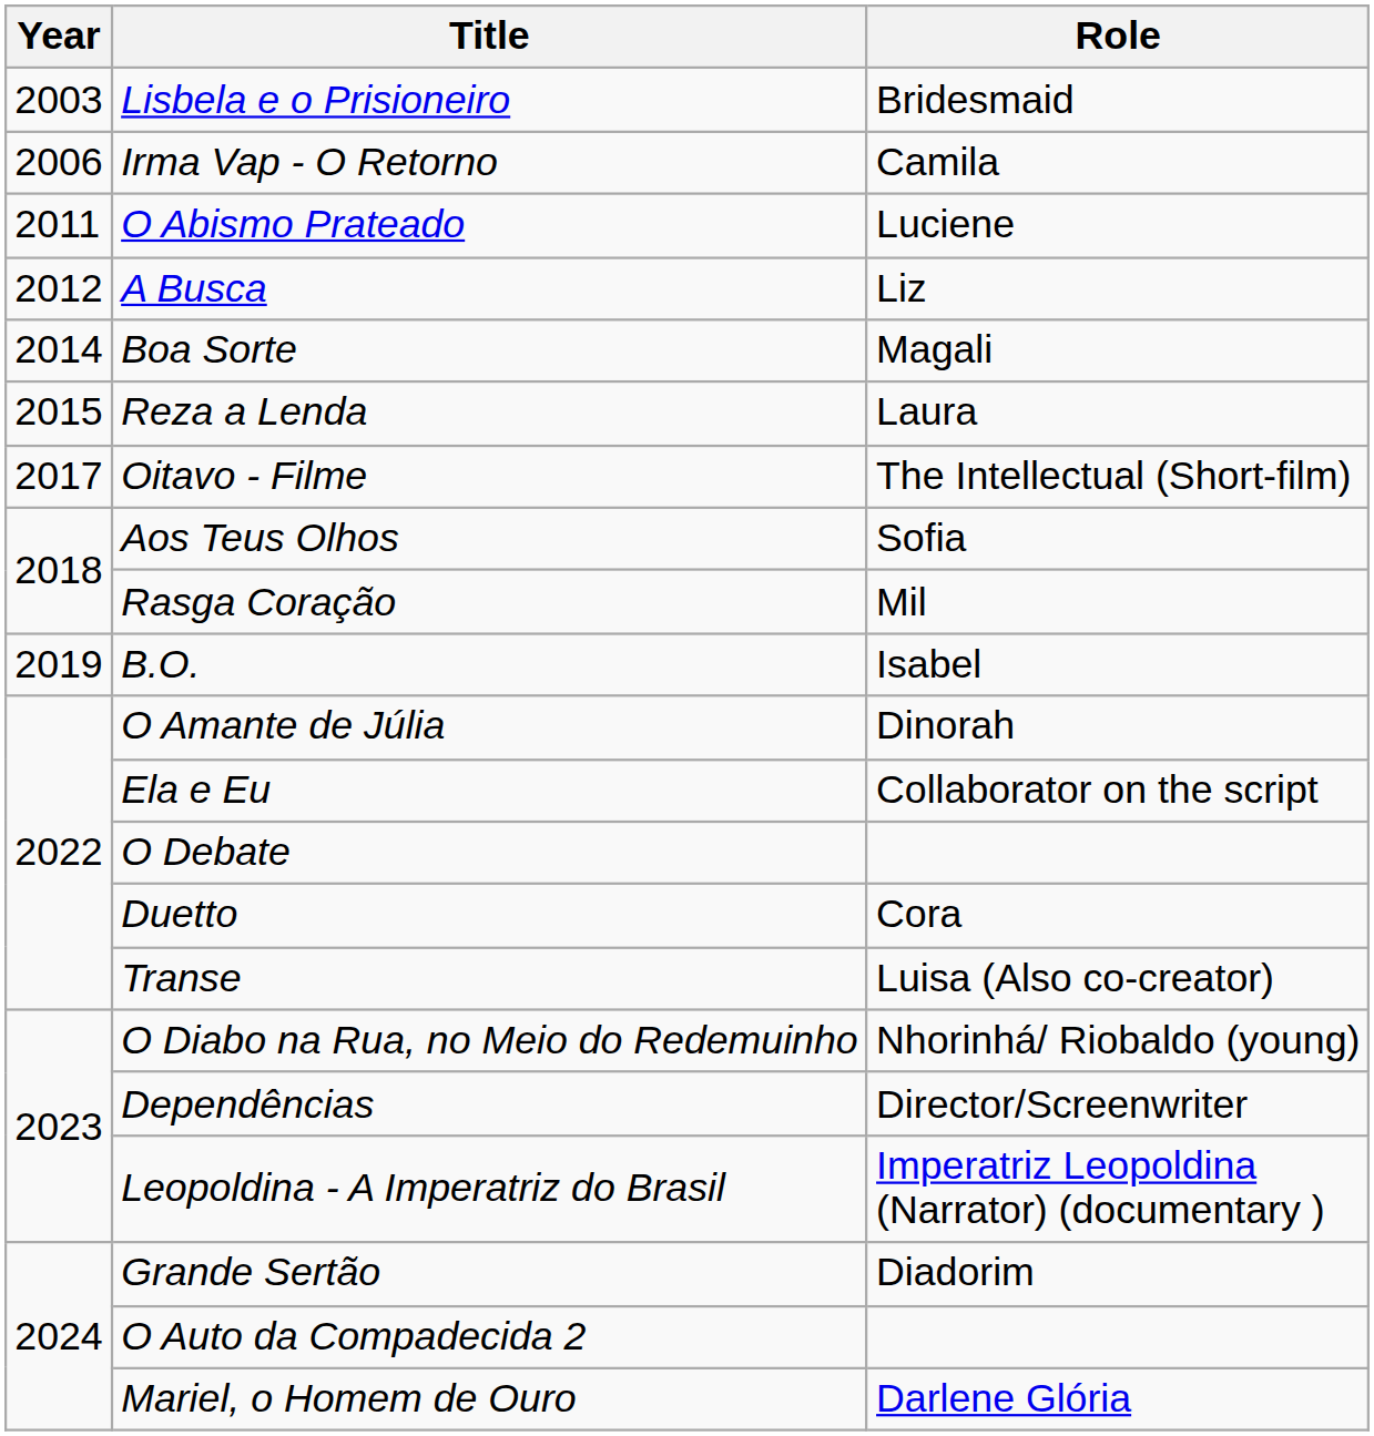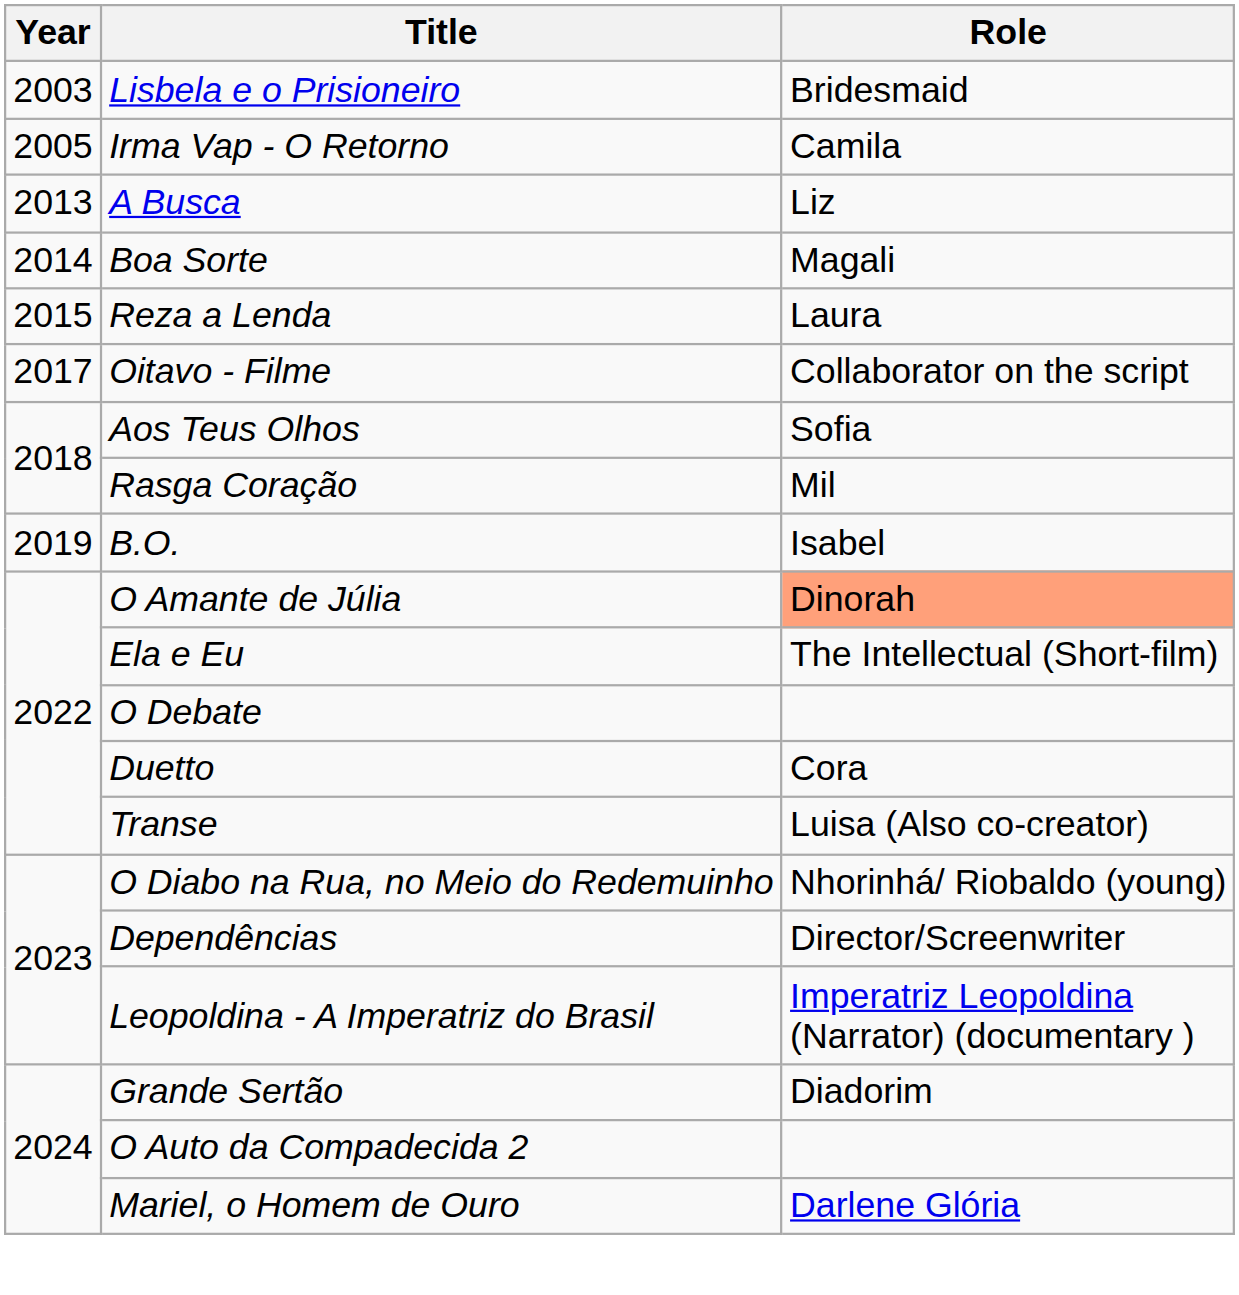Irma Vap - O Retorno | Year: 2006 -> 2005
- row: 2011 | O Abismo Prateado | Luciene
A Busca | Year: 2012 -> 2013
Oitavo - Filme | Role: The Intellectual (Short-film) -> Collaborator on the script
O Amante de Júlia | Role: no background -> lightsalmon background
Ela e Eu | Role: Collaborator on the script -> The Intellectual (Short-film)
